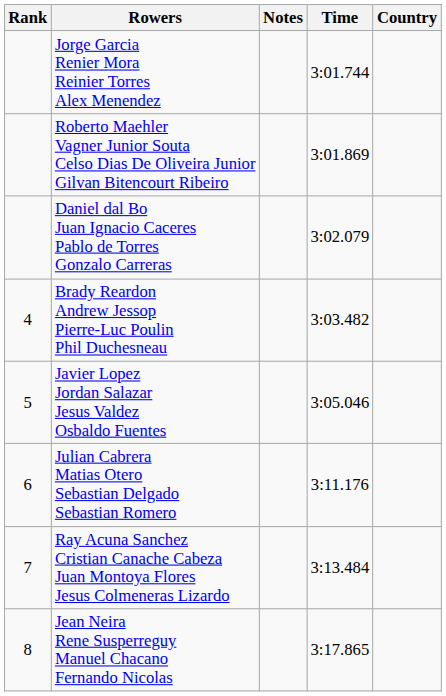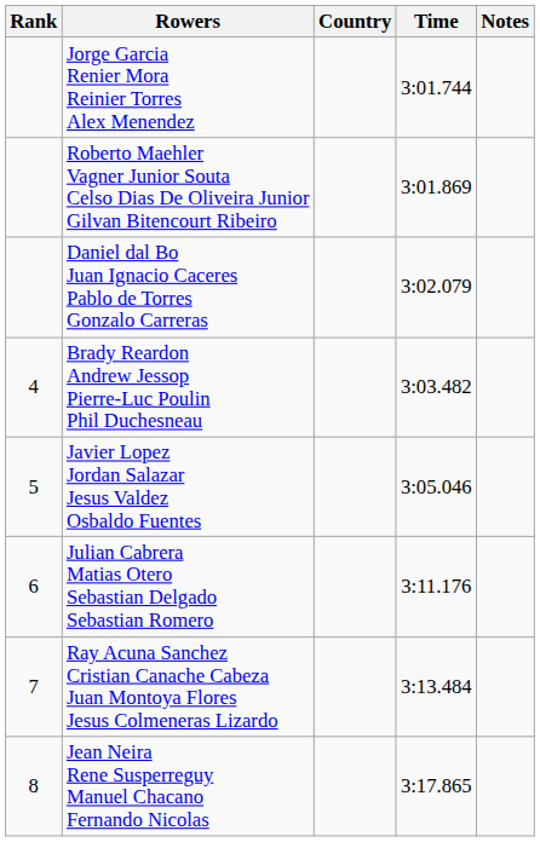columns swapped: Country <-> Notes
